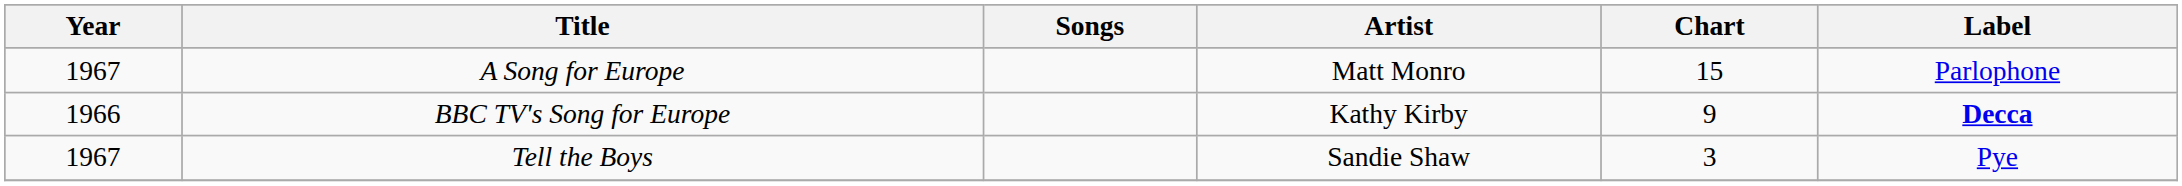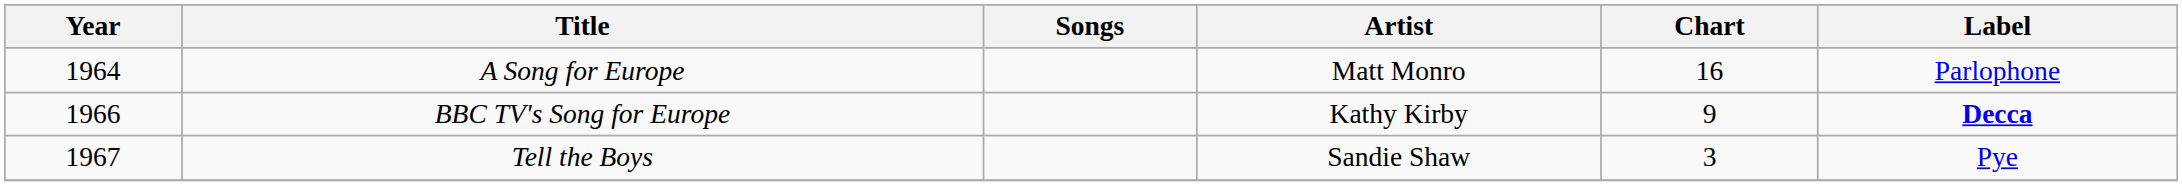A Song for Europe | Year: 1967 -> 1964
A Song for Europe | Chart: 15 -> 16
